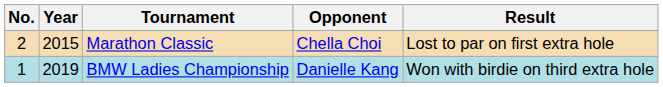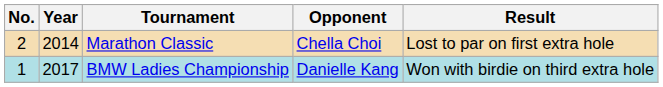Marathon Classic | Year: 2015 -> 2014
BMW Ladies Championship | Year: 2019 -> 2017
